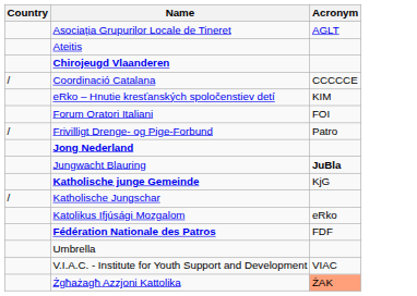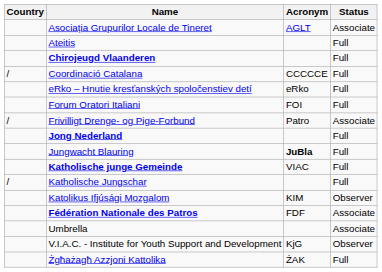+ column: Status | Associate | Full | Full | Full | Full | Full | Associate | Full | Full | Full | Full | Observer | Associate | Associate | Observer | Full
eRko – Hnutie kresťanských spoločenstiev detí | Acronym: KIM -> eRko
Katholische junge Gemeinde | Acronym: KjG -> VIAC
Katolikus Ifjúsági Mozgalom | Acronym: eRko -> KIM
V.I.A.C. - Institute for Youth Support and Development | Acronym: VIAC -> KjG
Żgħażagħ Azzjoni Kattolika | Acronym: lightsalmon background -> no background
